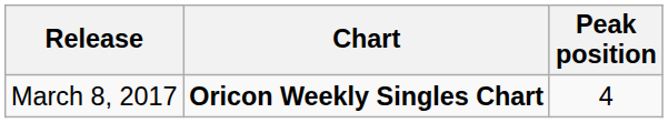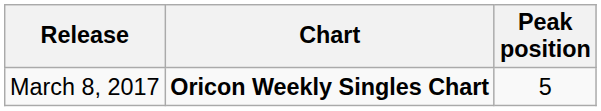March 8, 2017 | Peak position: 4 -> 5
